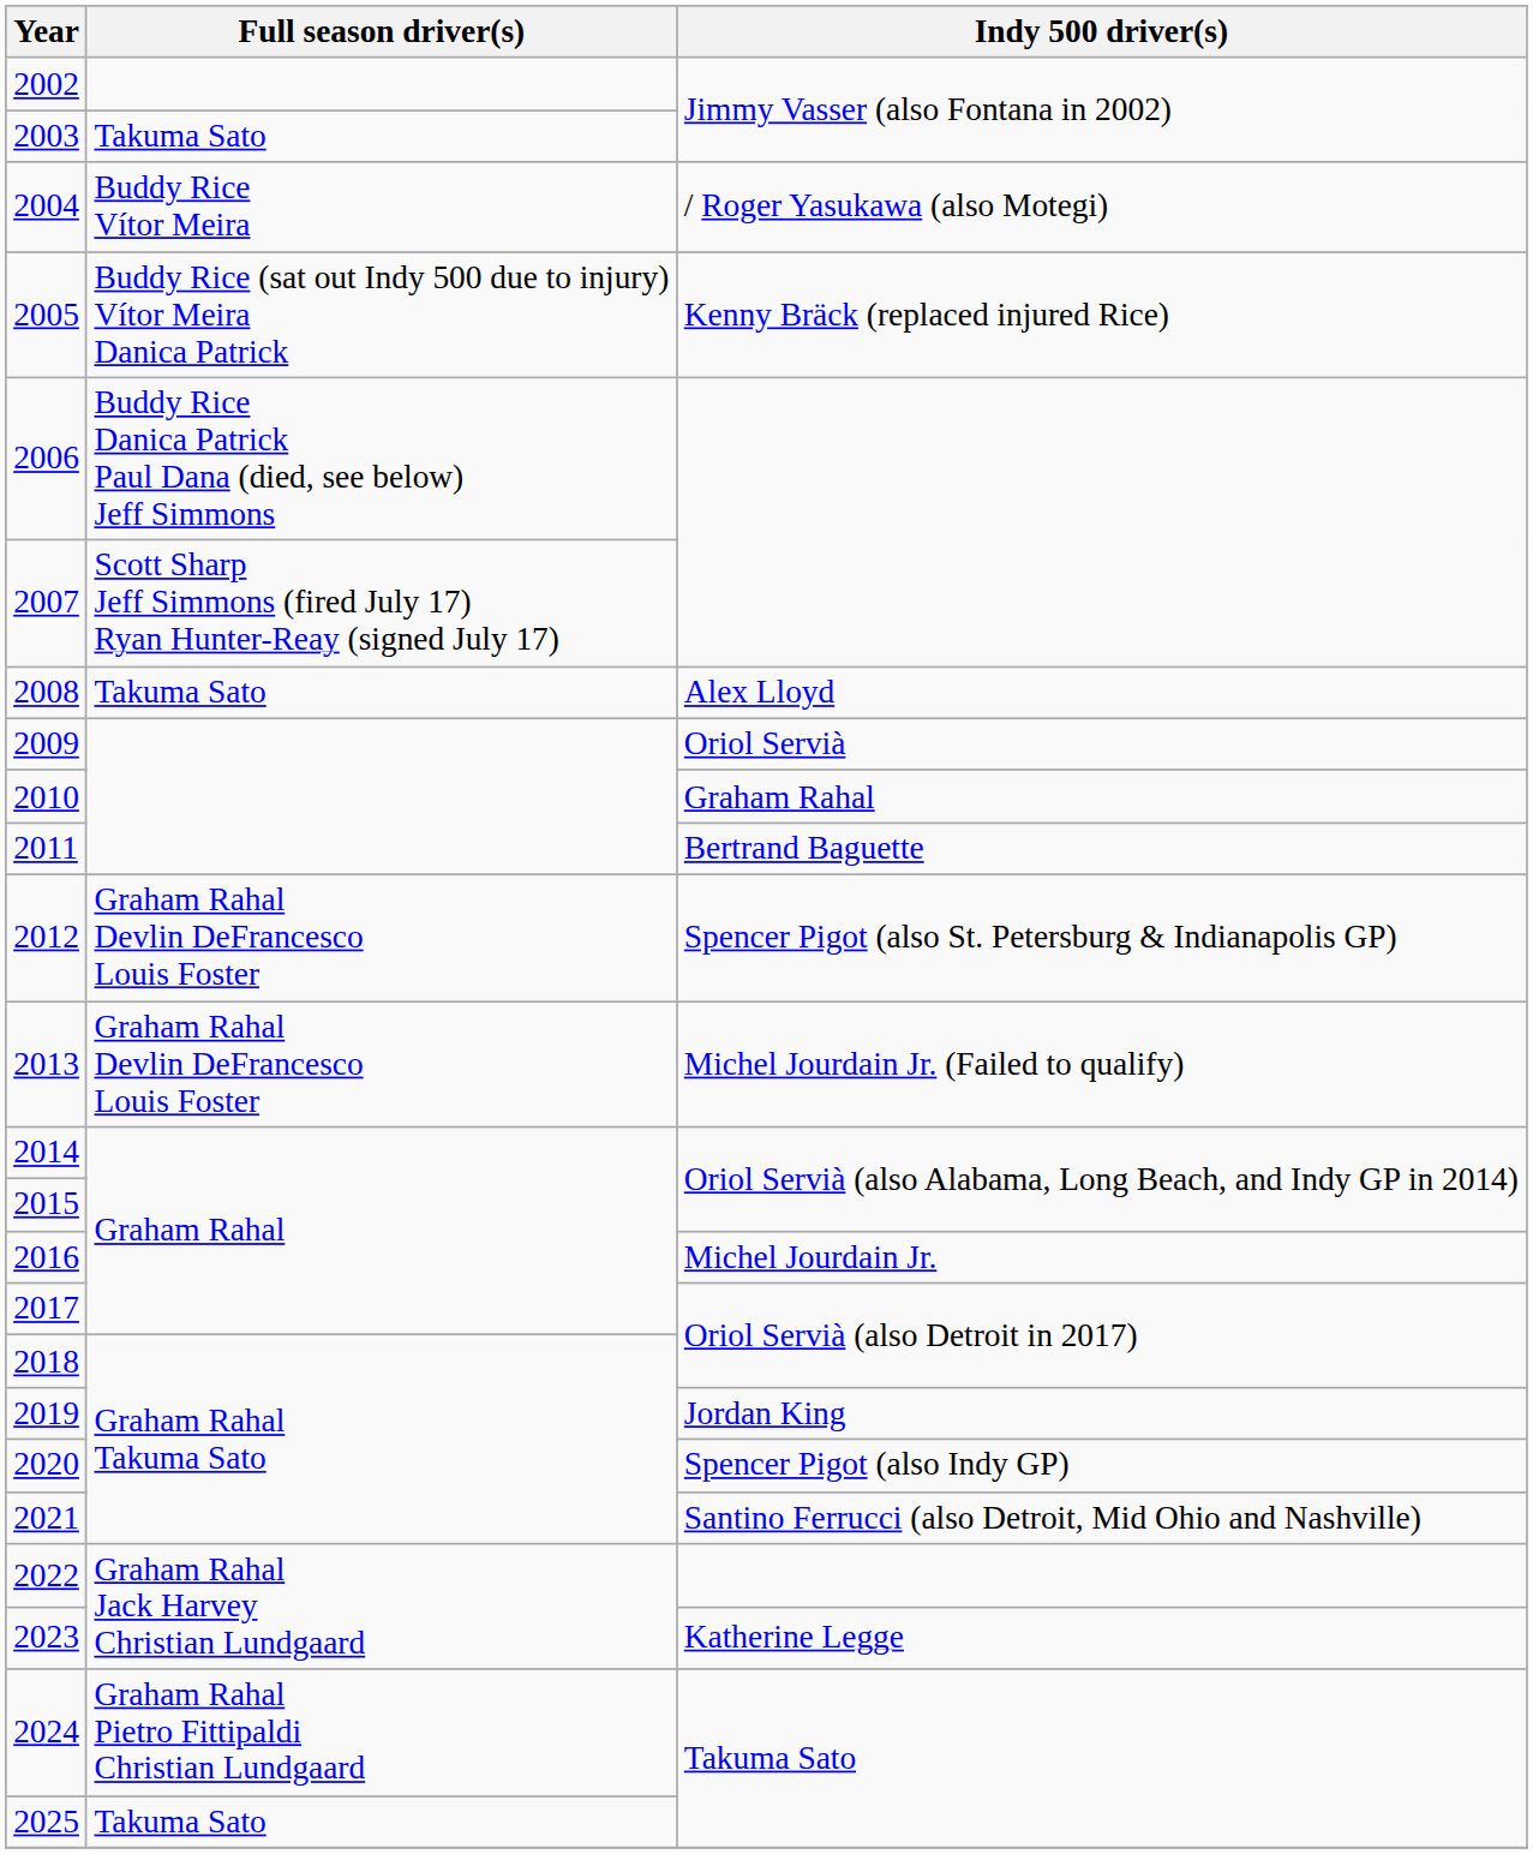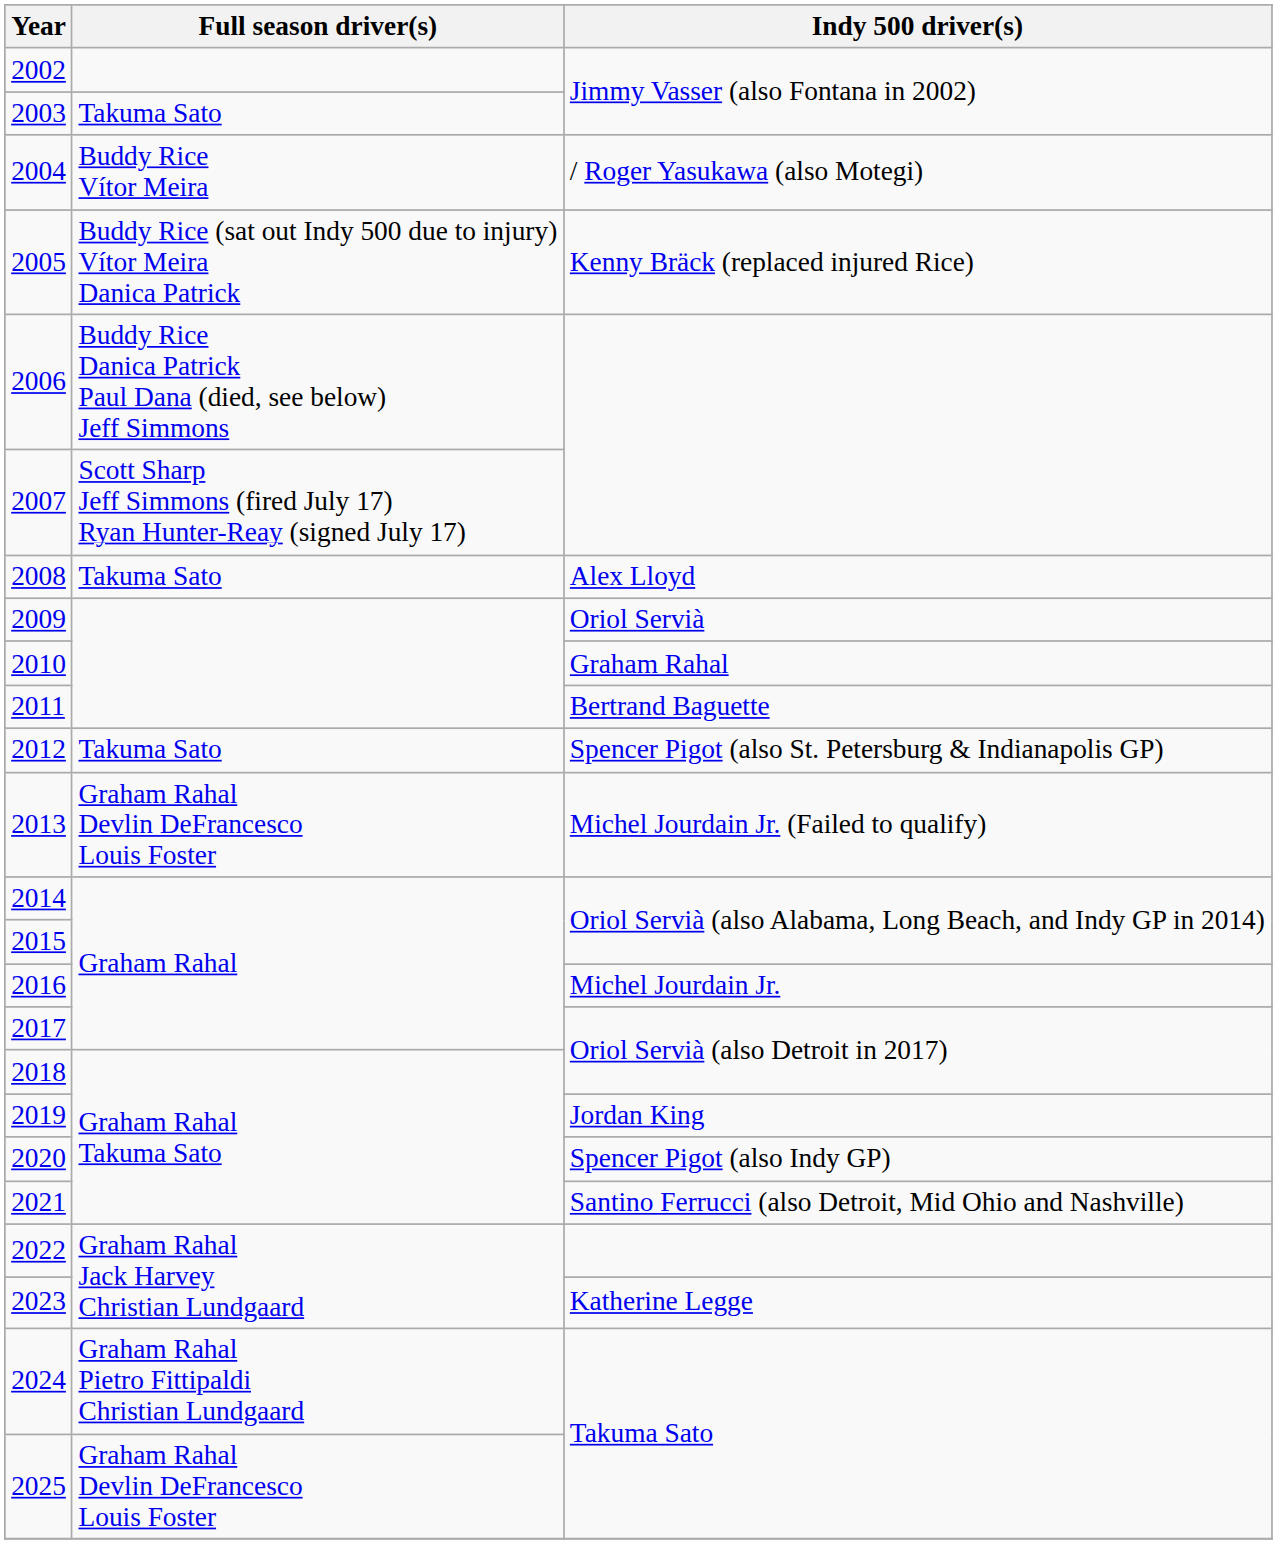2012 | Full season driver(s): Graham Rahal Devlin DeFrancesco Louis Foster -> Takuma Sato
2025 | Full season driver(s): Takuma Sato -> Graham Rahal Devlin DeFrancesco Louis Foster
